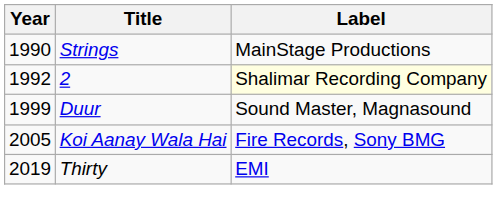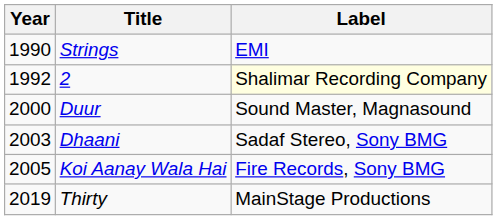Strings | Label: MainStage Productions -> EMI
Duur | Year: 1999 -> 2000
+ row: 2003 | Dhaani | Sadaf Stereo, Sony BMG
Thirty | Label: EMI -> MainStage Productions
